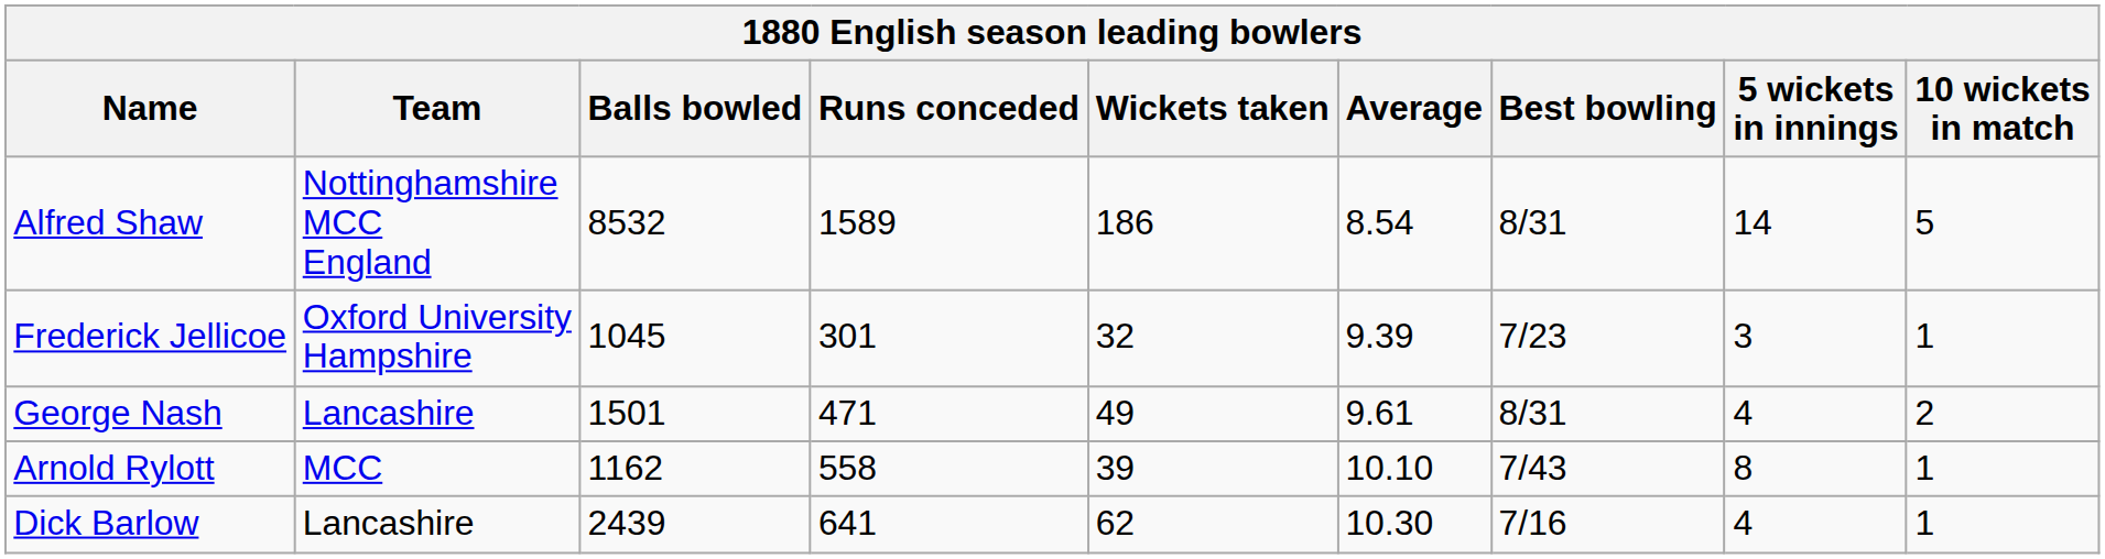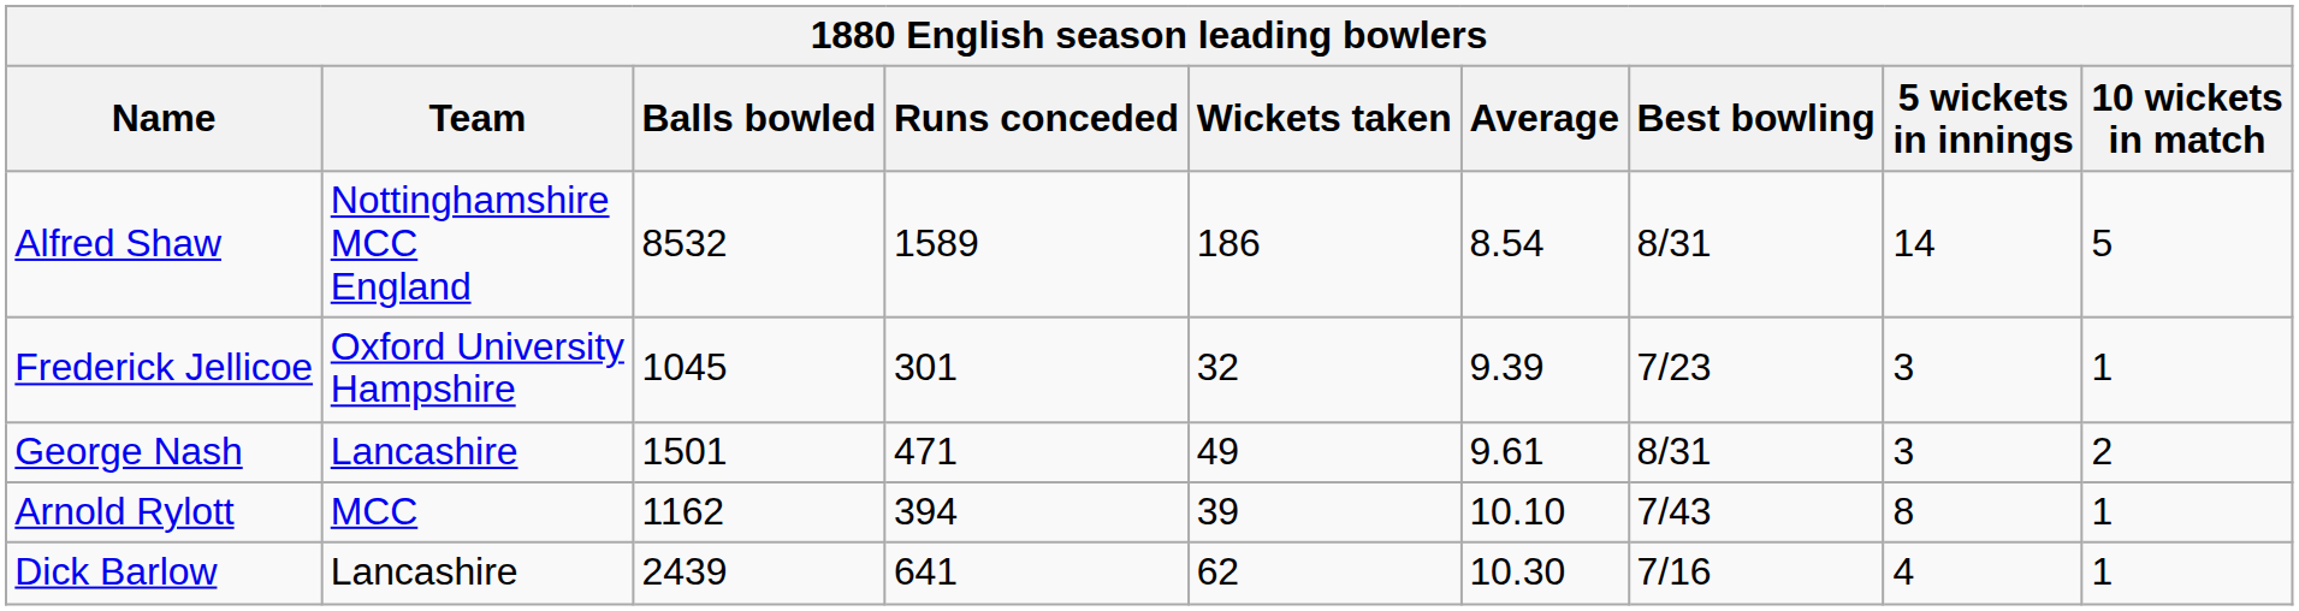George Nash | 5 wickets in innings: 4 -> 3
Arnold Rylott | Runs conceded: 558 -> 394
